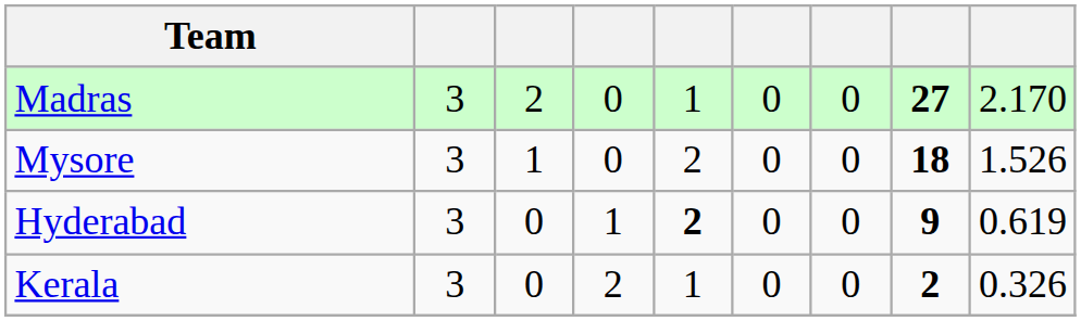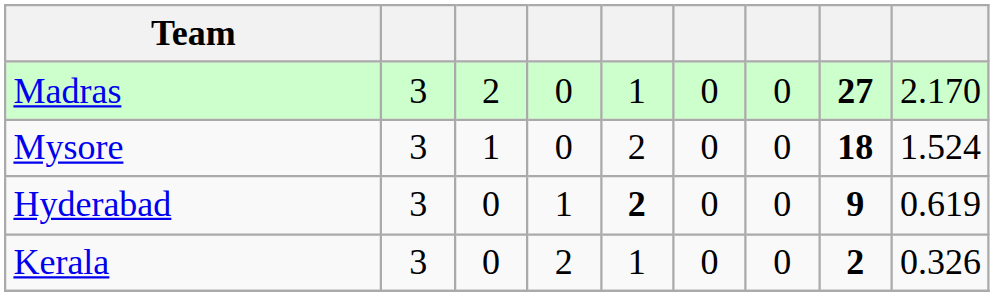Mysore | column 9: 1.526 -> 1.524
